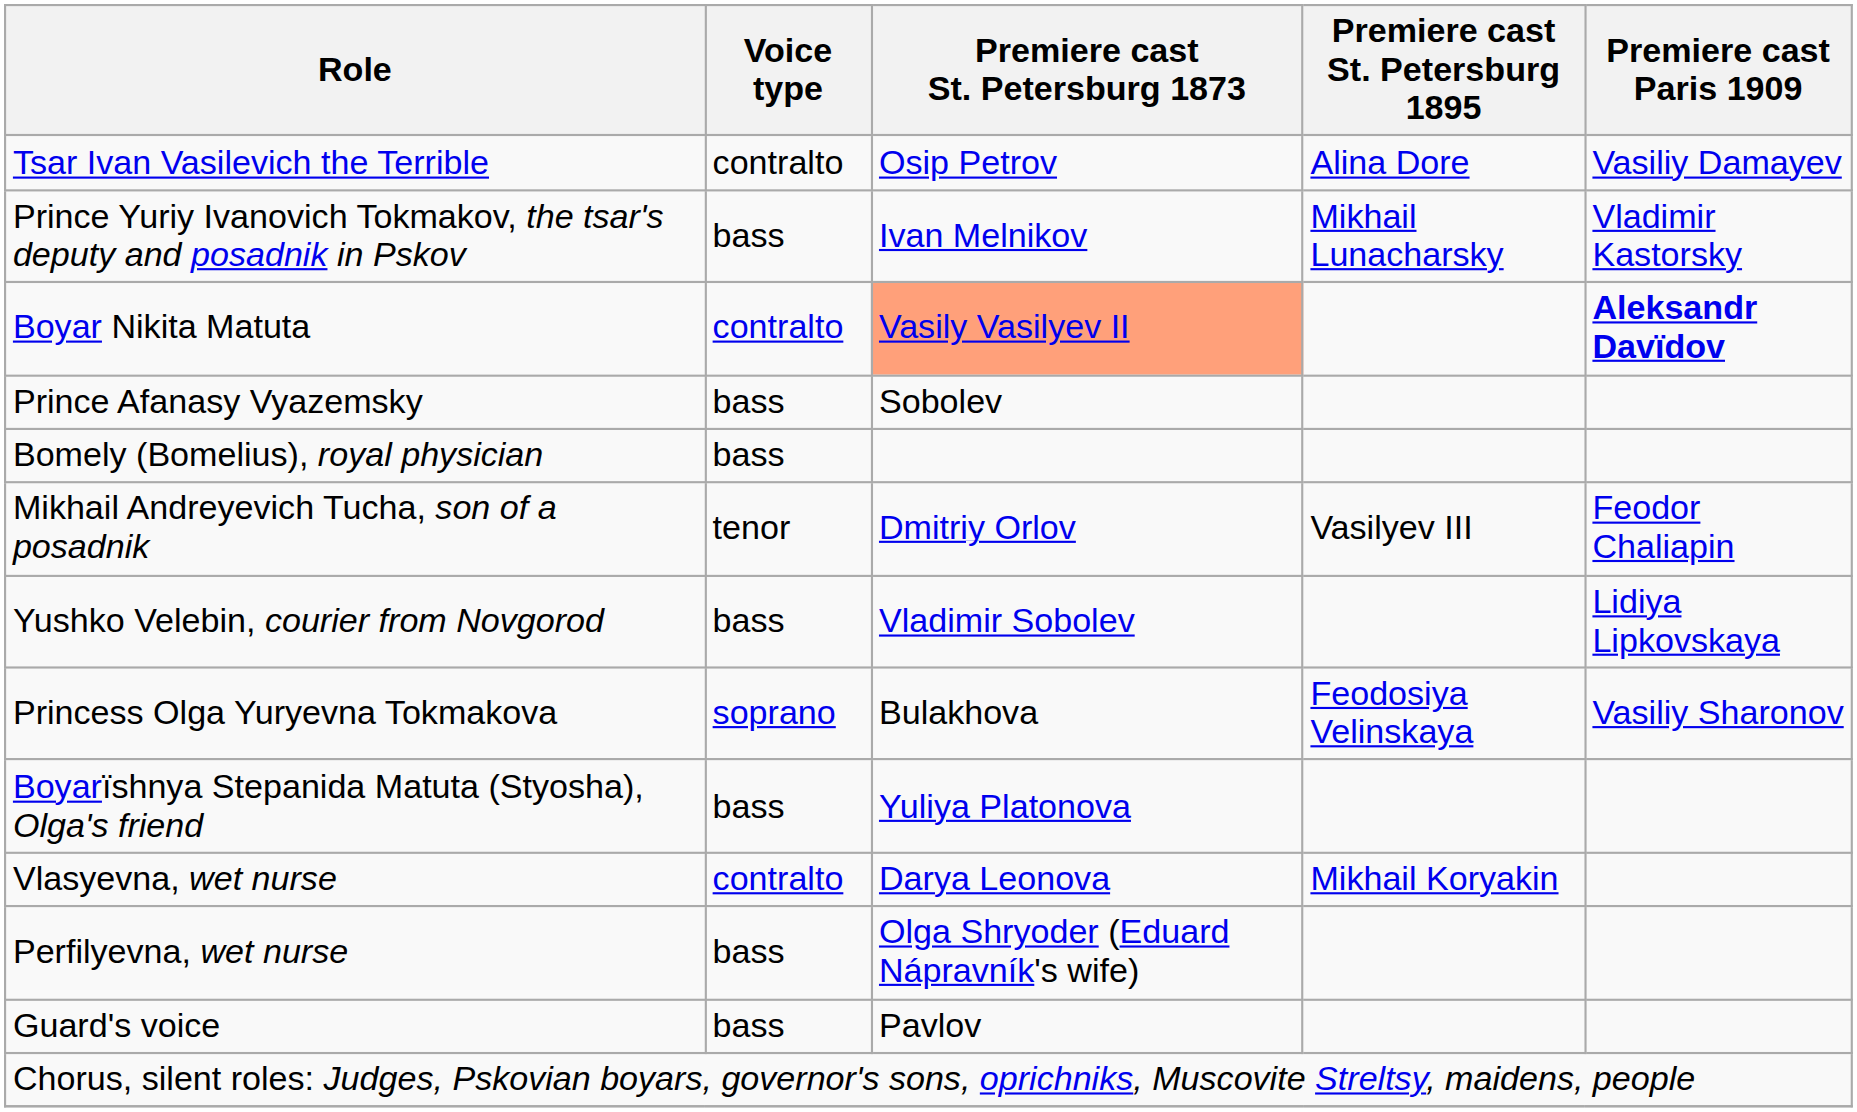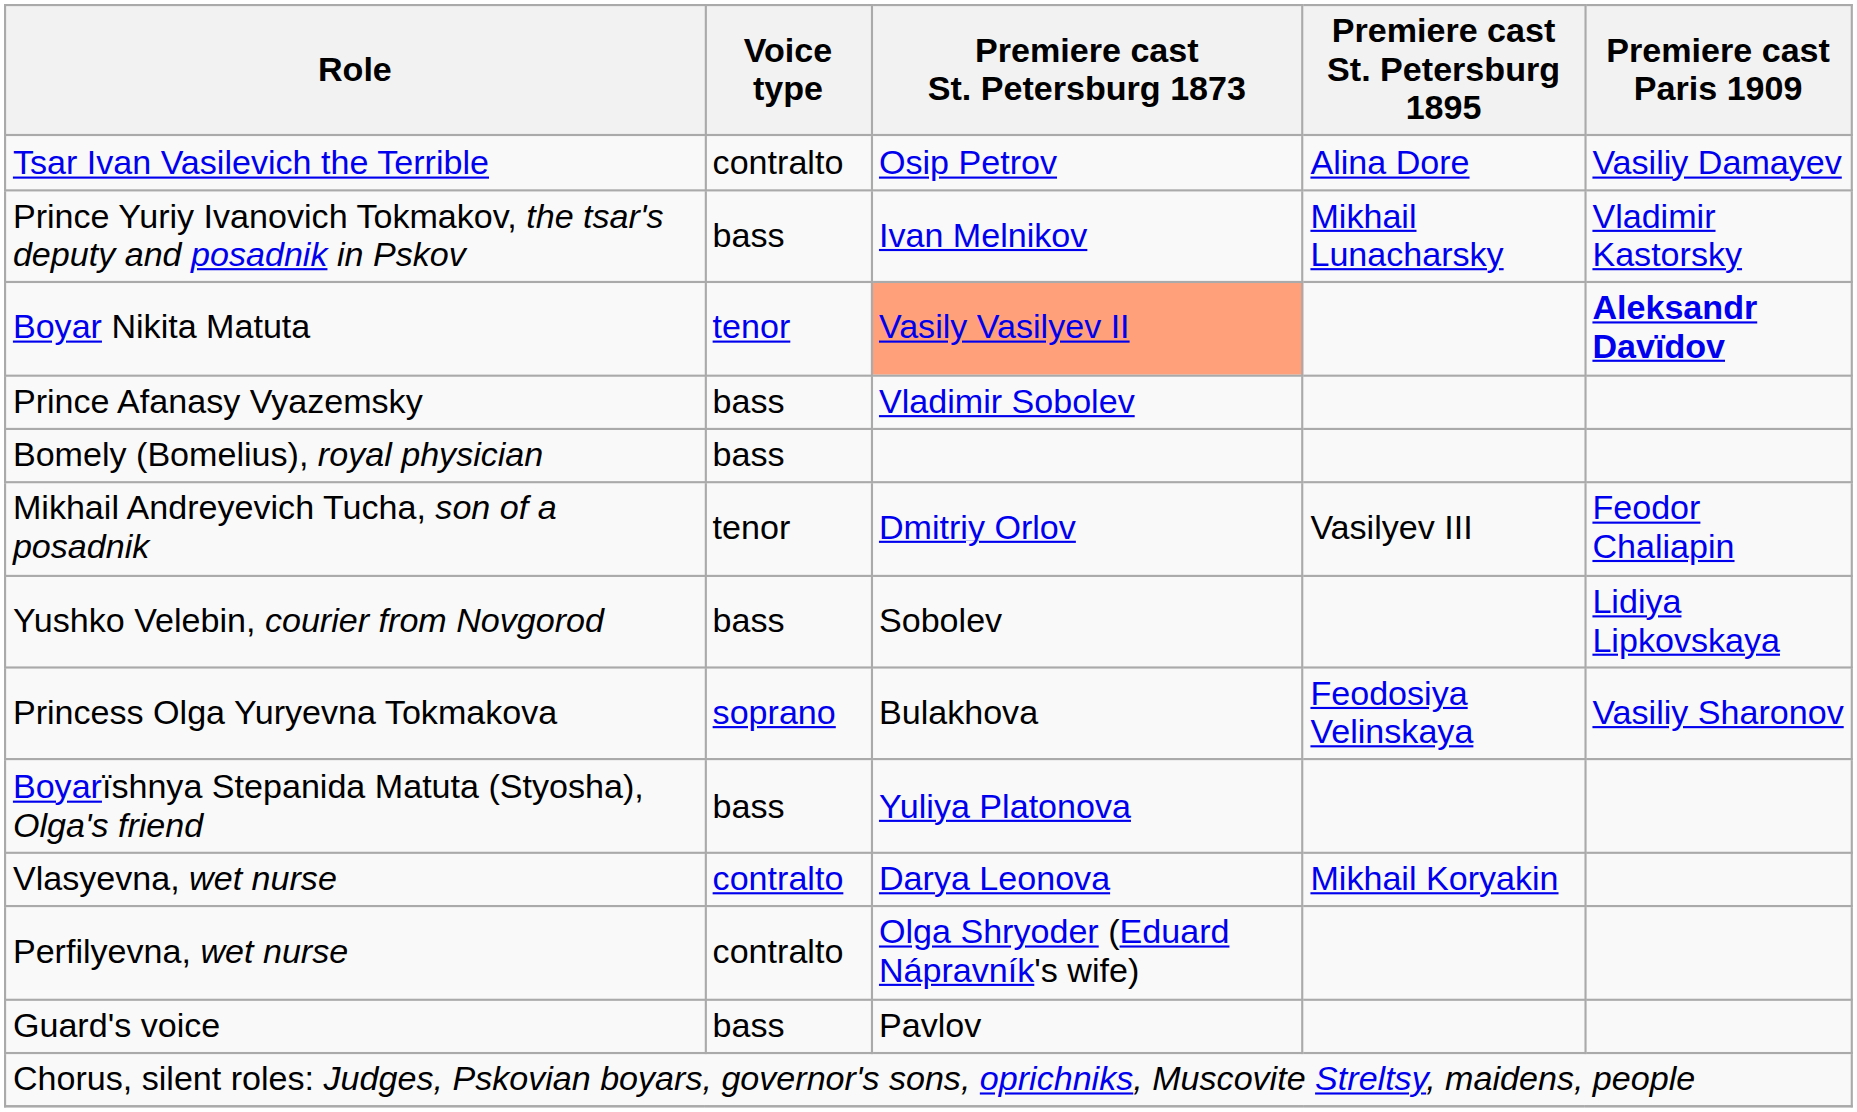Boyar Nikita Matuta | Voice type: contralto -> tenor
Prince Afanasy Vyazemsky | Premiere cast St. Petersburg 1873: Sobolev -> Vladimir Sobolev
Yushko Velebin, courier from Novgorod | Premiere cast St. Petersburg 1873: Vladimir Sobolev -> Sobolev
Perfilyevna, wet nurse | Voice type: bass -> contralto
